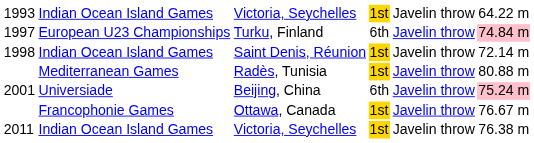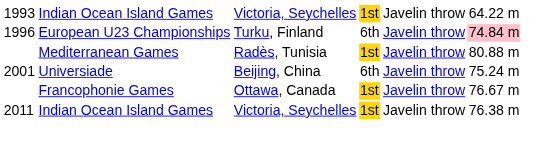Turku, Finland | column 1: 1997 -> 1996
- row: 1998 | Indian Ocean Island Games | Saint Denis, Réunion | 1st | Javelin throw | 72.14 m
Beijing, China | column 6: pink background -> no background
